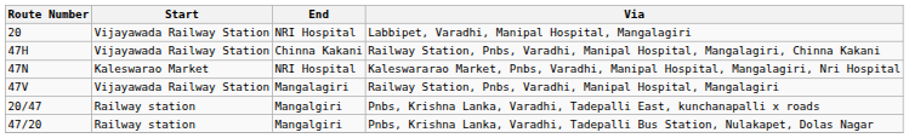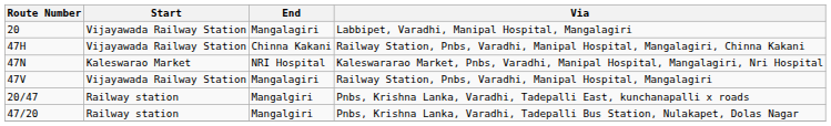Labbipet, Varadhi, Manipal Hospital, Mangalagiri | End: NRI Hospital -> Mangalagiri
